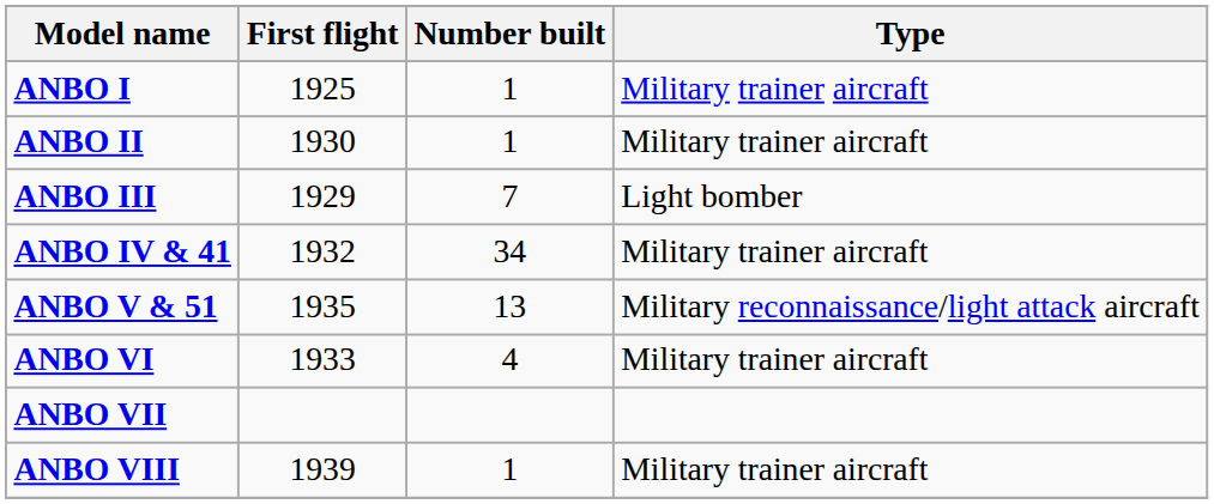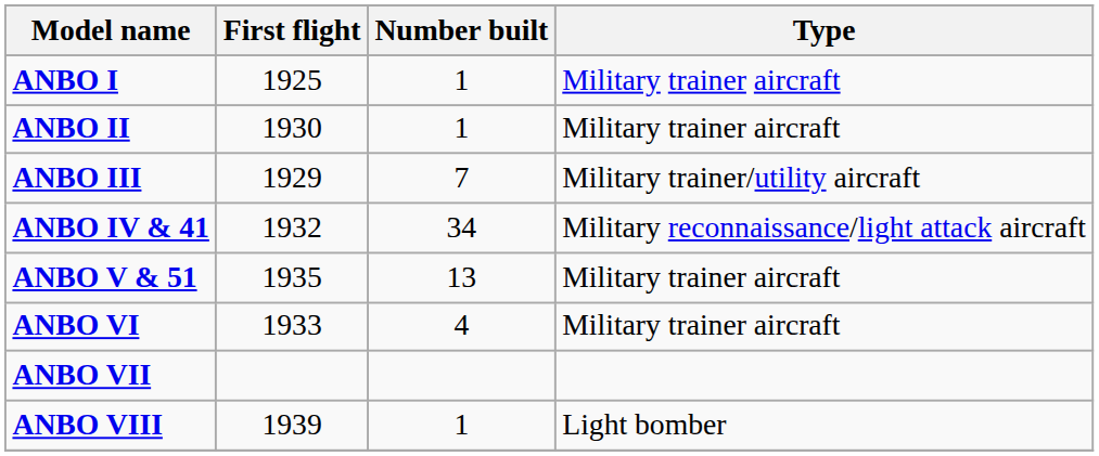ANBO III | Type: Light bomber -> Military trainer/utility aircraft
ANBO IV & 41 | Type: Military trainer aircraft -> Military reconnaissance/light attack aircraft
ANBO V & 51 | Type: Military reconnaissance/light attack aircraft -> Military trainer aircraft
ANBO VIII | Type: Military trainer aircraft -> Light bomber
